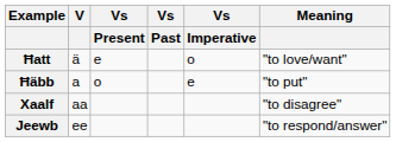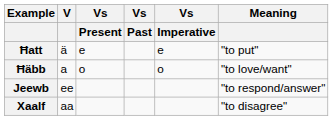Ħatt | Vs / Imperative: o -> e
Ħatt | Meaning: "to love/want" -> "to put"
Ħäbb | Vs / Imperative: e -> o
Ħäbb | Meaning: "to put" -> "to love/want"
rows swapped: Xaalf <-> Jeewb
